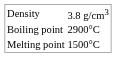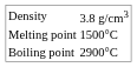rows swapped: Melting point <-> Boiling point
